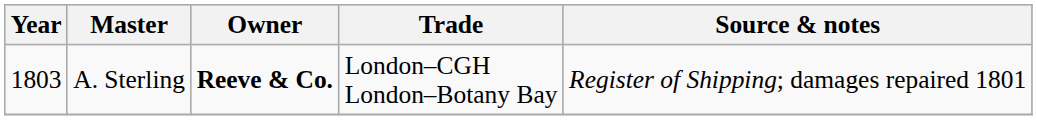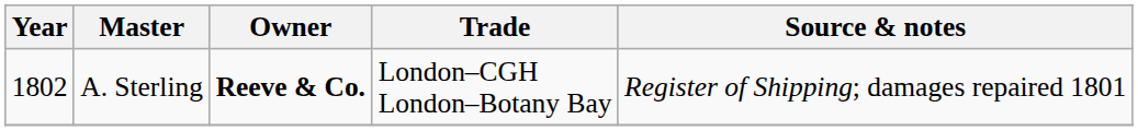A. Sterling | Year: 1803 -> 1802
